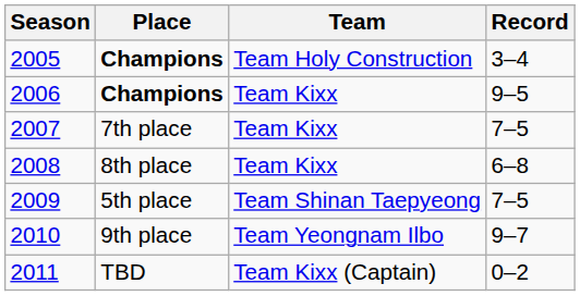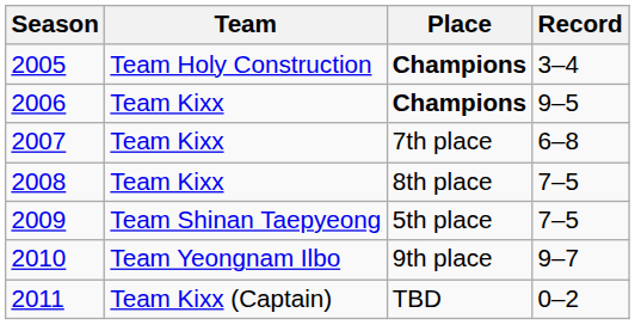columns swapped: Team <-> Place
2007 | Record: 7–5 -> 6–8
2008 | Record: 6–8 -> 7–5
